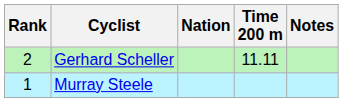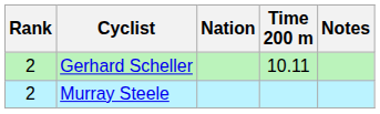Gerhard Scheller | Time 200 m: 11.11 -> 10.11
Murray Steele | Rank: 1 -> 2
